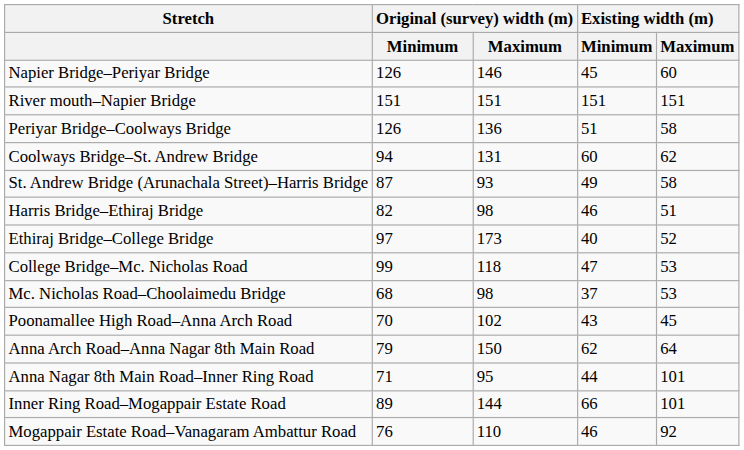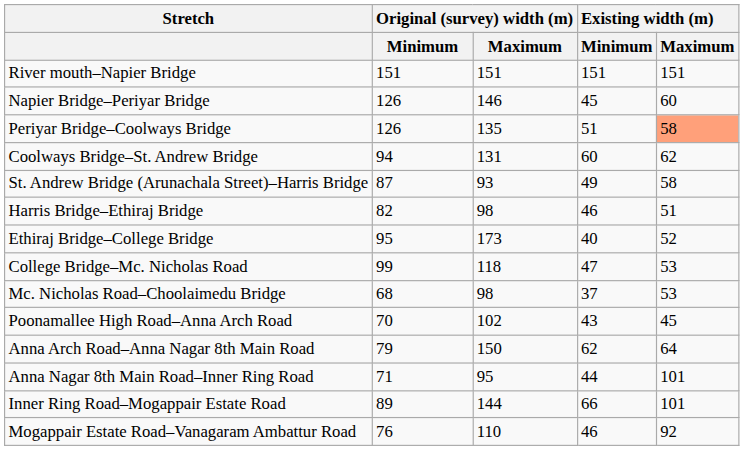rows swapped: River mouth–Napier Bridge <-> Napier Bridge–Periyar Bridge
Periyar Bridge–Coolways Bridge | Original (survey) width (m) / Maximum: 136 -> 135
Periyar Bridge–Coolways Bridge | Existing width (m) / Maximum: no background -> lightsalmon background
Ethiraj Bridge–College Bridge | Original (survey) width (m) / Minimum: 97 -> 95
